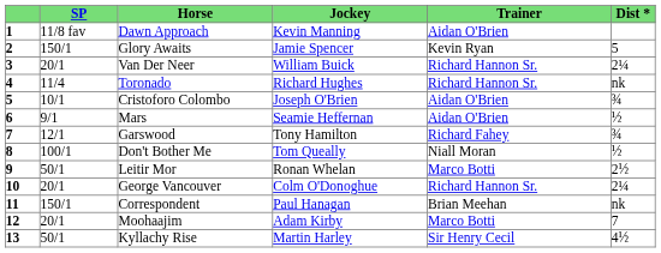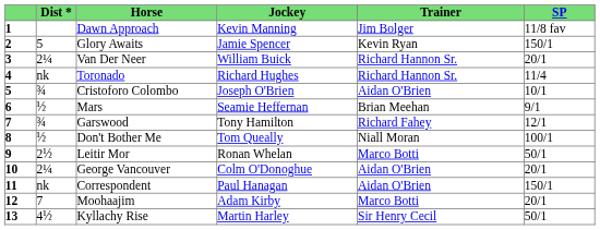columns swapped: Dist * <-> SP
Dawn Approach | Trainer: Aidan O'Brien -> Jim Bolger
Mars | Trainer: Aidan O'Brien -> Brian Meehan
George Vancouver | Trainer: Richard Hannon Sr. -> Aidan O'Brien
Correspondent | Trainer: Brian Meehan -> Aidan O'Brien
